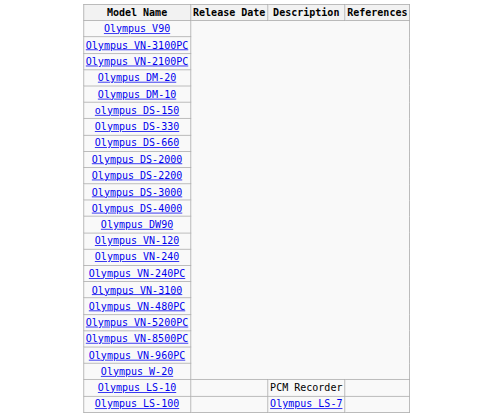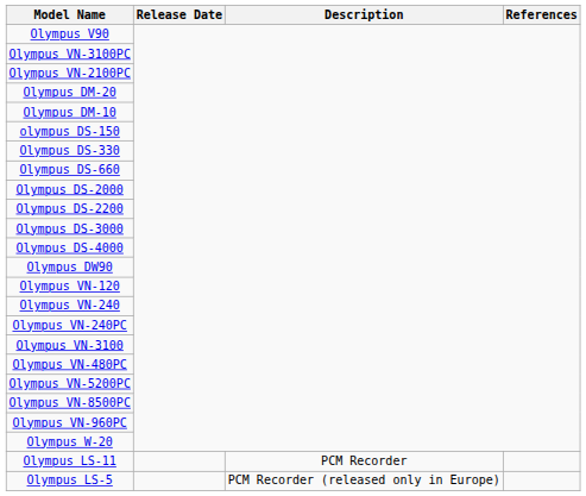- row: Olympus LS-10 | PCM Recorder
+ row: Olympus LS-11 | PCM Recorder
+ row: Olympus LS-5 | PCM Recorder (released only in Europe)
- row: Olympus LS-100 | Olympus LS-7
